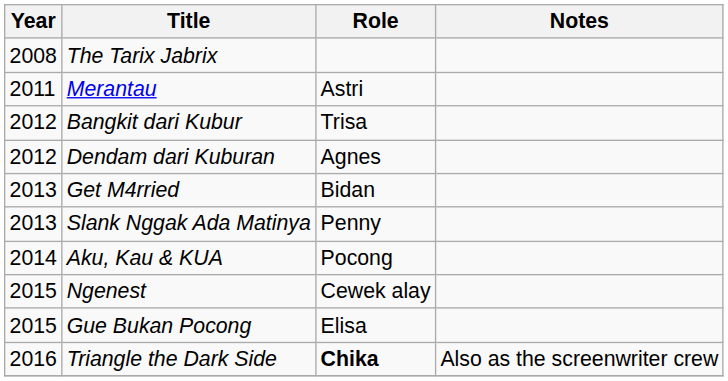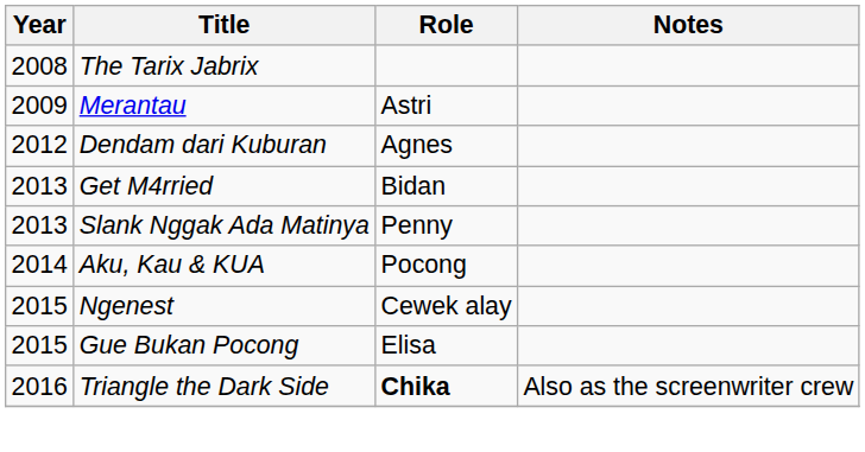Merantau | Year: 2011 -> 2009
- row: 2012 | Bangkit dari Kubur | Trisa
